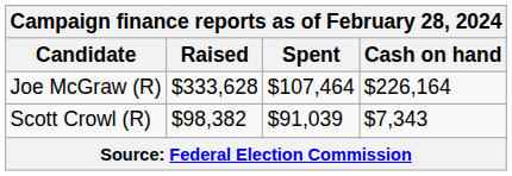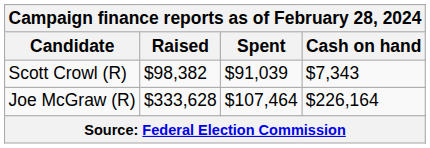rows swapped: Scott Crowl (R) <-> Joe McGraw (R)
